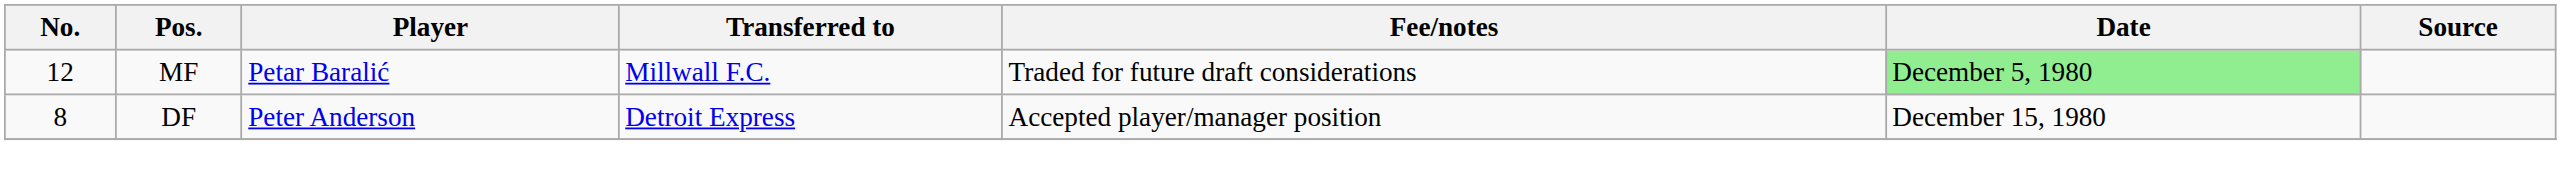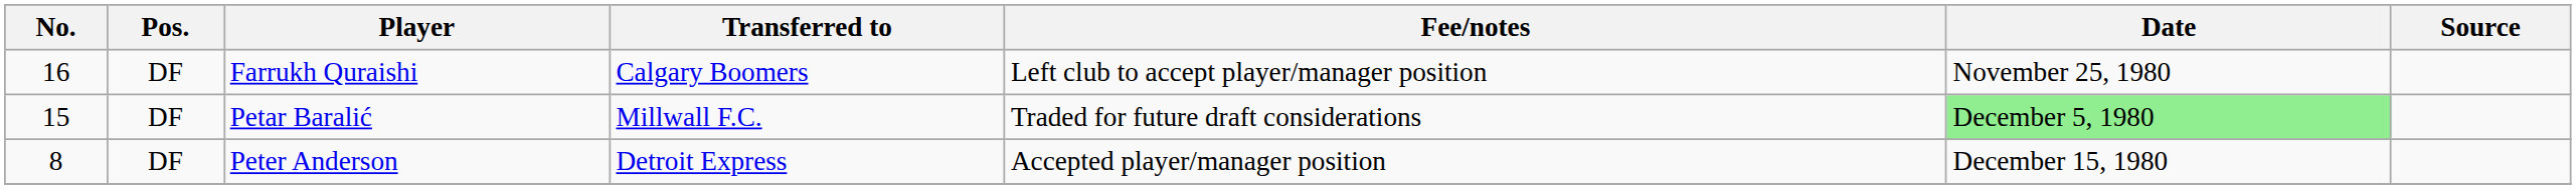+ row: 16 | DF | Farrukh Quraishi | Calgary Boomers | Left club to accept player/manager position | November 25, 1980
Petar Baralić | No.: 12 -> 15
Petar Baralić | Pos.: MF -> DF
